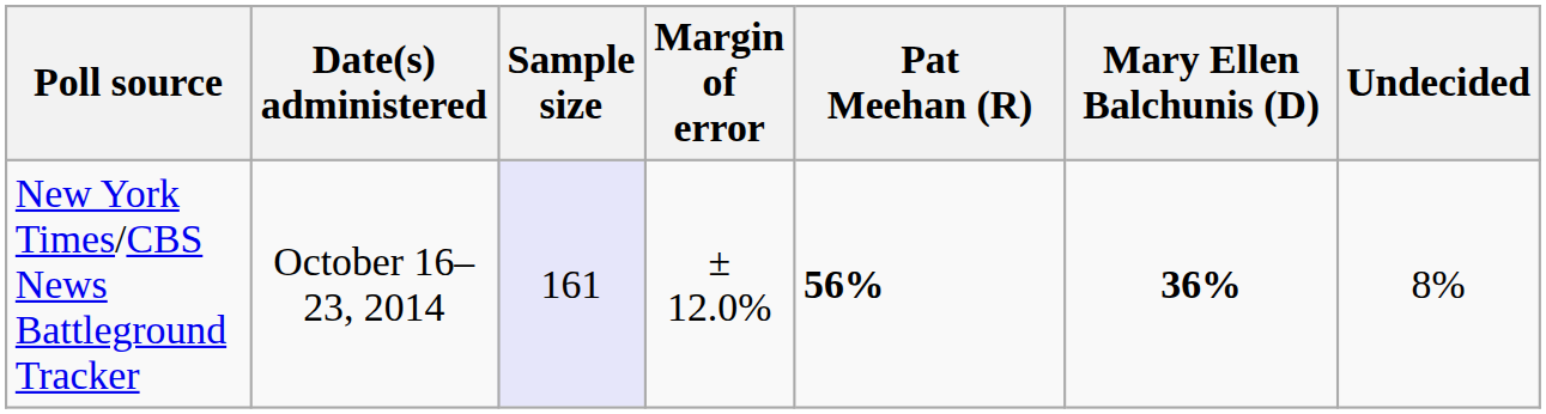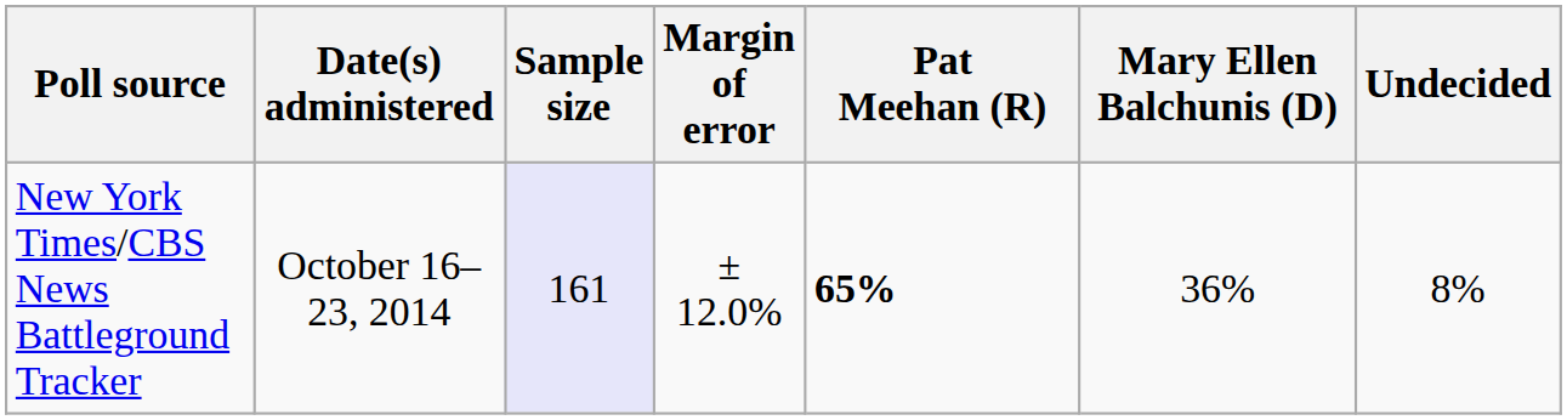New York Times/CBS News Battleground Tracker | Pat Meehan (R): 56% -> 65%
New York Times/CBS News Battleground Tracker | Mary Ellen Balchunis (D): bold -> normal
